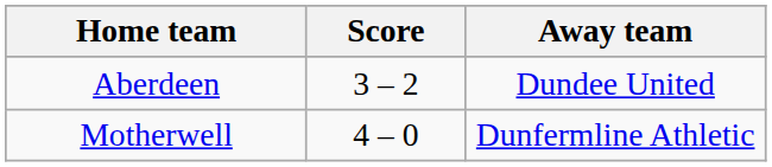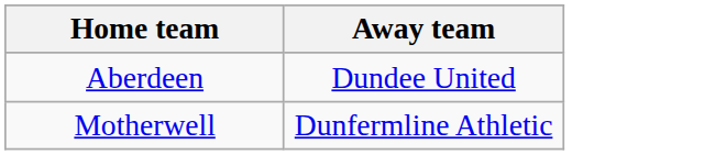- column: Score | 3 – 2 | 4 – 0
